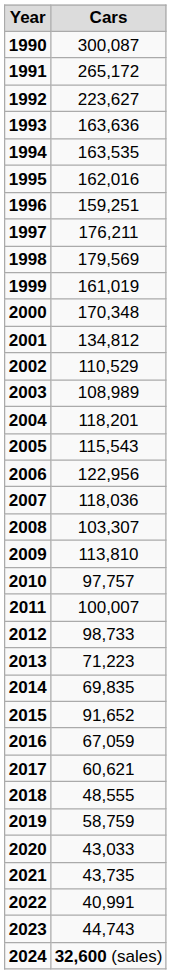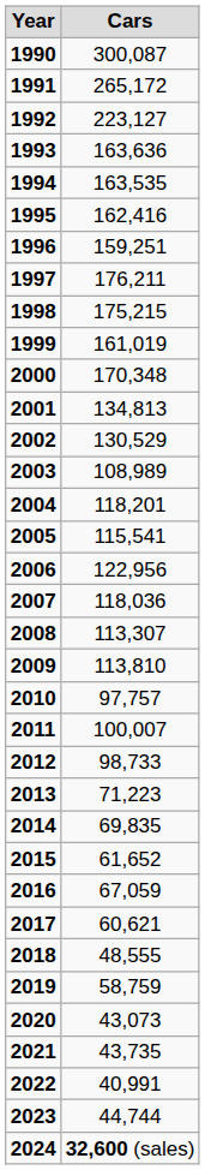1992 | Cars: 223,627 -> 223,127
1995 | Cars: 162,016 -> 162,416
1998 | Cars: 179,569 -> 175,215
2001 | Cars: 134,812 -> 134,813
2002 | Cars: 110,529 -> 130,529
2005 | Cars: 115,543 -> 115,541
2008 | Cars: 103,307 -> 113,307
2015 | Cars: 91,652 -> 61,652
2020 | Cars: 43,033 -> 43,073
2023 | Cars: 44,743 -> 44,744
